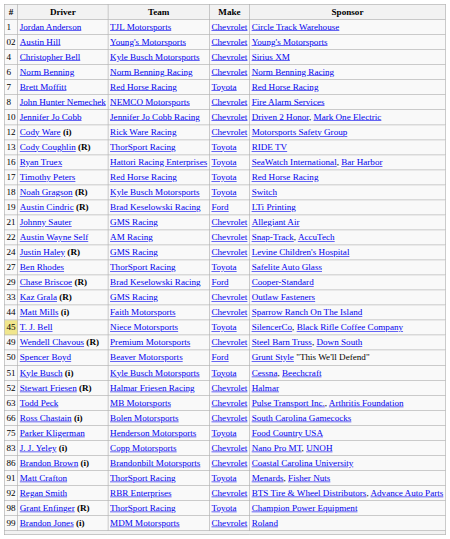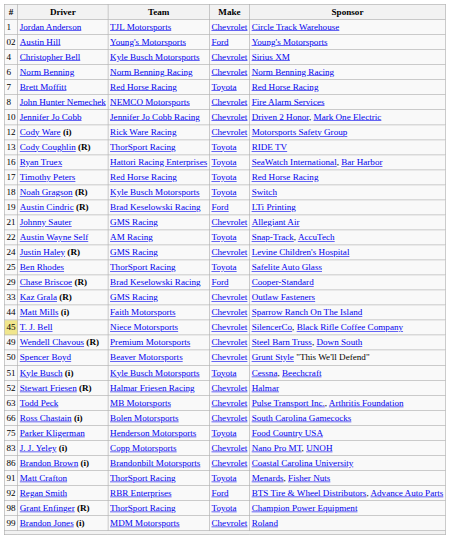Austin Hill | Make: Chevrolet -> Ford
Austin Wayne Self | Make: Chevrolet -> Toyota
Ben Rhodes | #: 27 -> 25
T. J. Bell | Make: Toyota -> Chevrolet
Spencer Boyd | Make: Ford -> Chevrolet
Regan Smith | Make: Chevrolet -> Ford
